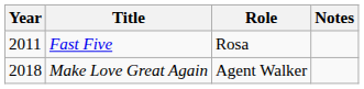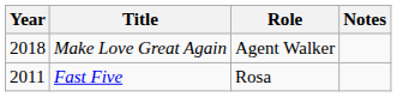rows swapped: Fast Five <-> Make Love Great Again
